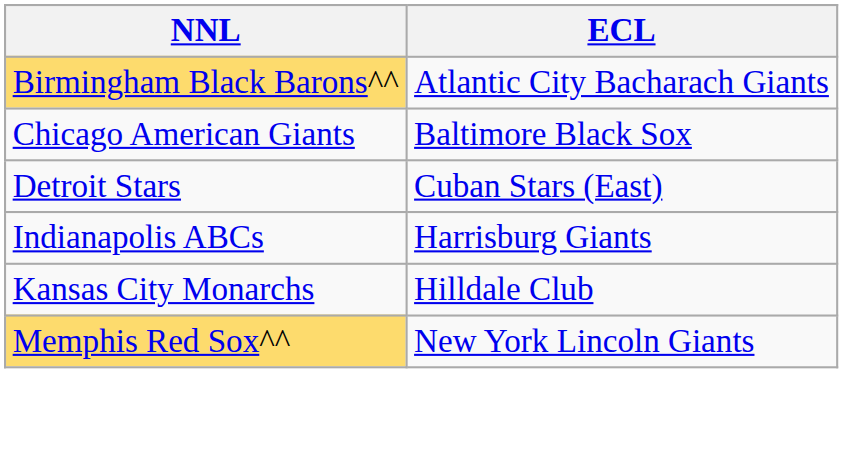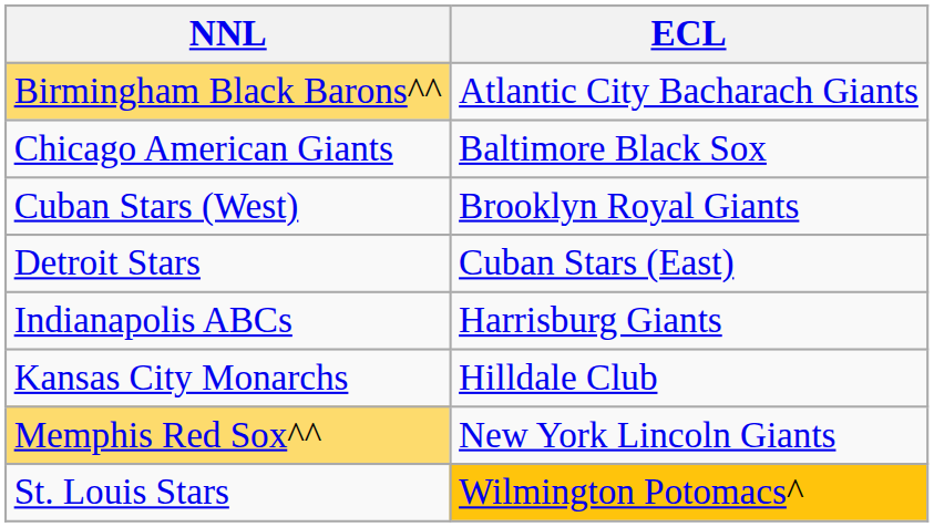+ row: Cuban Stars (West) | Brooklyn Royal Giants
+ row: St. Louis Stars | Wilmington Potomacs^
